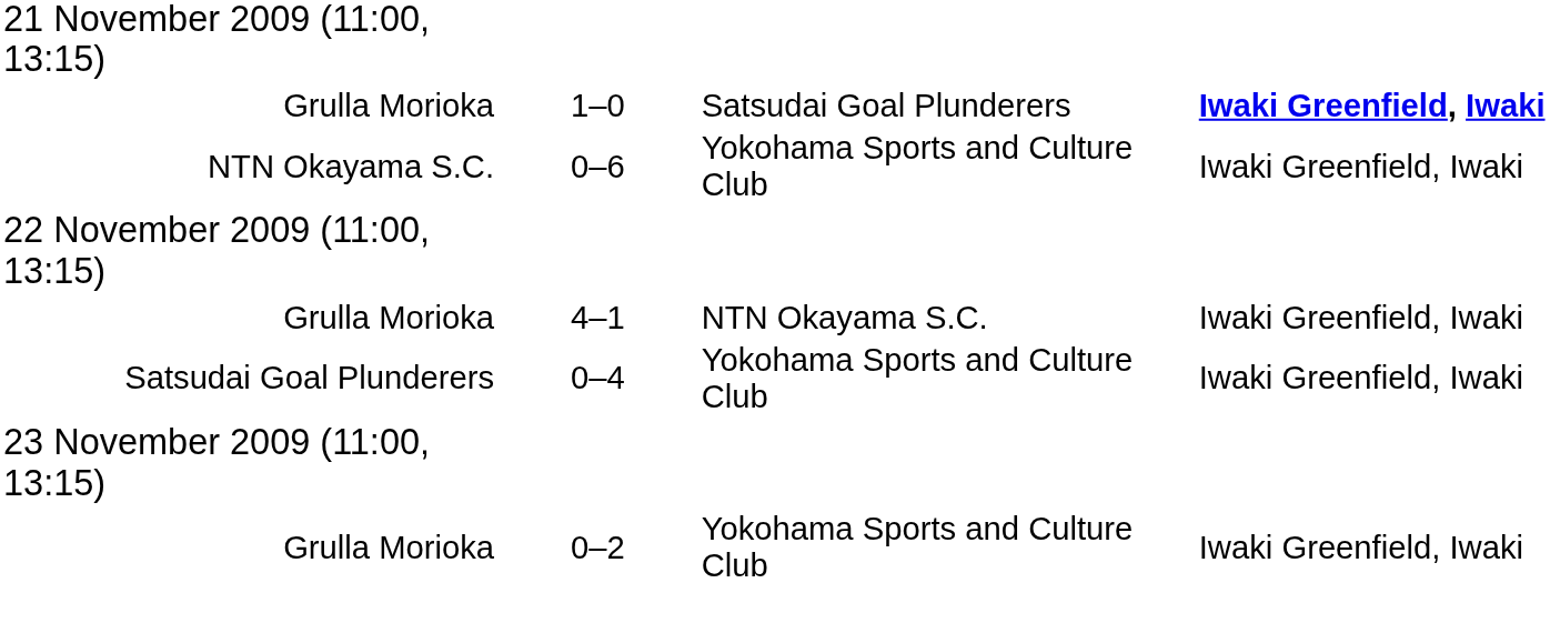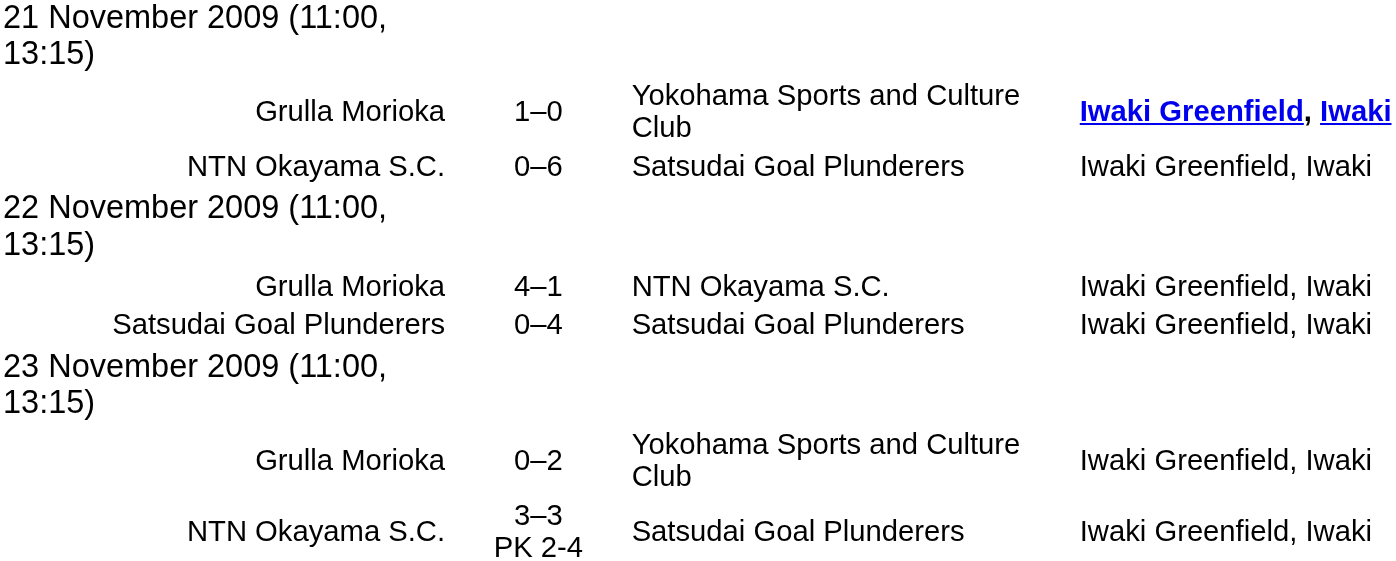1–0 | column 3: Satsudai Goal Plunderers -> Yokohama Sports and Culture Club
0–6 | column 3: Yokohama Sports and Culture Club -> Satsudai Goal Plunderers
0–4 | column 3: Yokohama Sports and Culture Club -> Satsudai Goal Plunderers
+ row: NTN Okayama S.C. | 3–3 PK 2-4 | Satsudai Goal Plunderers | Iwaki Greenfield, Iwaki
